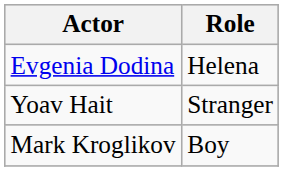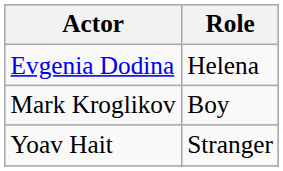rows swapped: Yoav Hait <-> Mark Kroglikov
